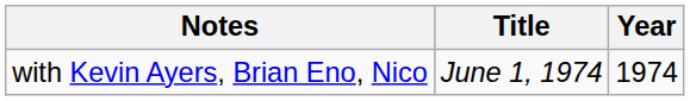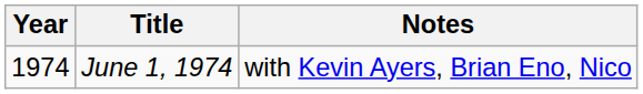columns swapped: Year <-> Notes
